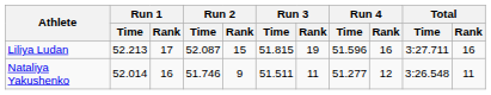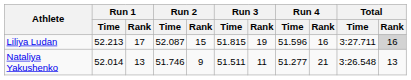Liliya Ludan | Total / Rank: no background -> lightgrey background
Nataliya Yakushenko | Run 1 / Rank: 16 -> 13
Nataliya Yakushenko | Run 4 / Rank: 12 -> 21
Nataliya Yakushenko | Total / Rank: 11 -> 13
